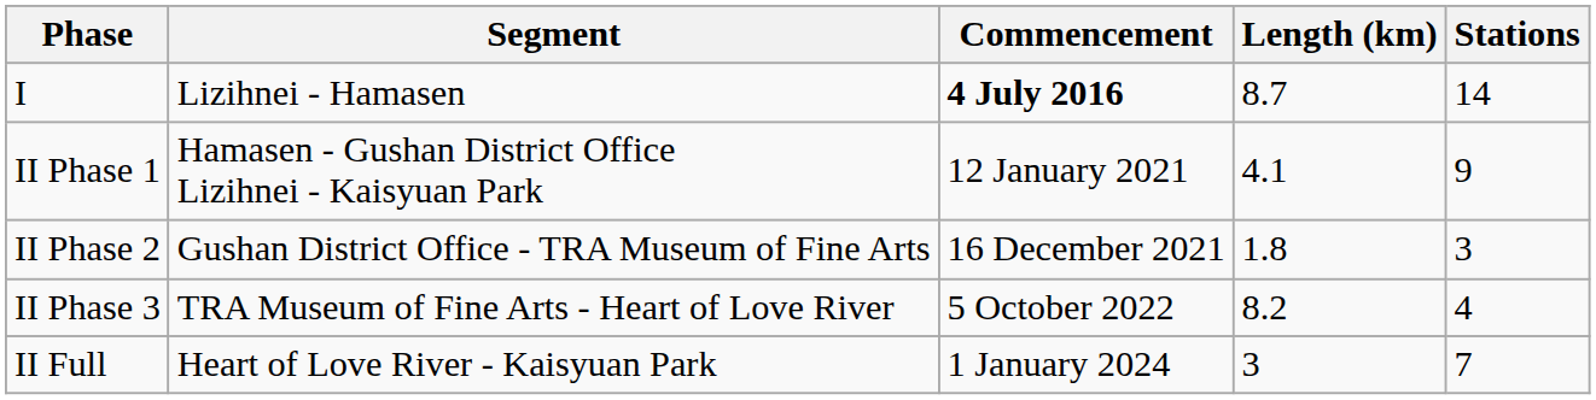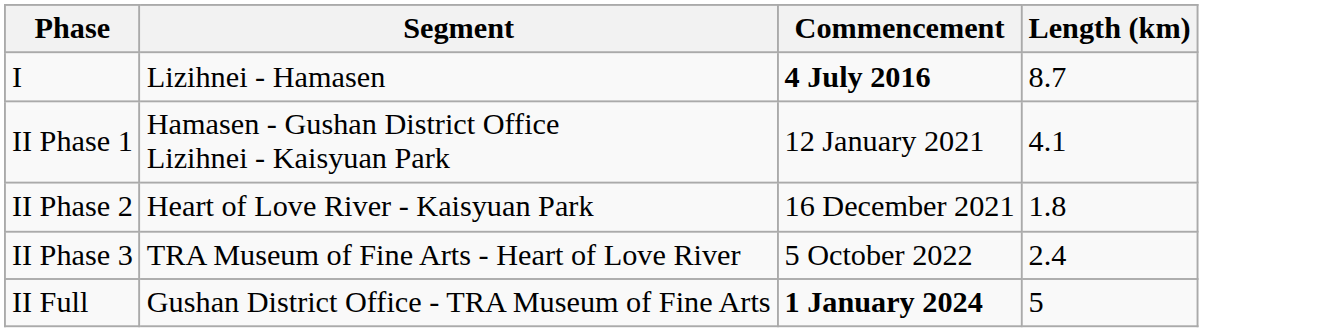- column: Stations | 14 | 9 | 3 | 4 | 7
II Phase 2 | Segment: Gushan District Office - TRA Museum of Fine Arts -> Heart of Love River - Kaisyuan Park
II Phase 3 | Length (km): 8.2 -> 2.4
II Full | Segment: Heart of Love River - Kaisyuan Park -> Gushan District Office - TRA Museum of Fine Arts
II Full | Commencement: normal -> bold
II Full | Length (km): 3 -> 5
